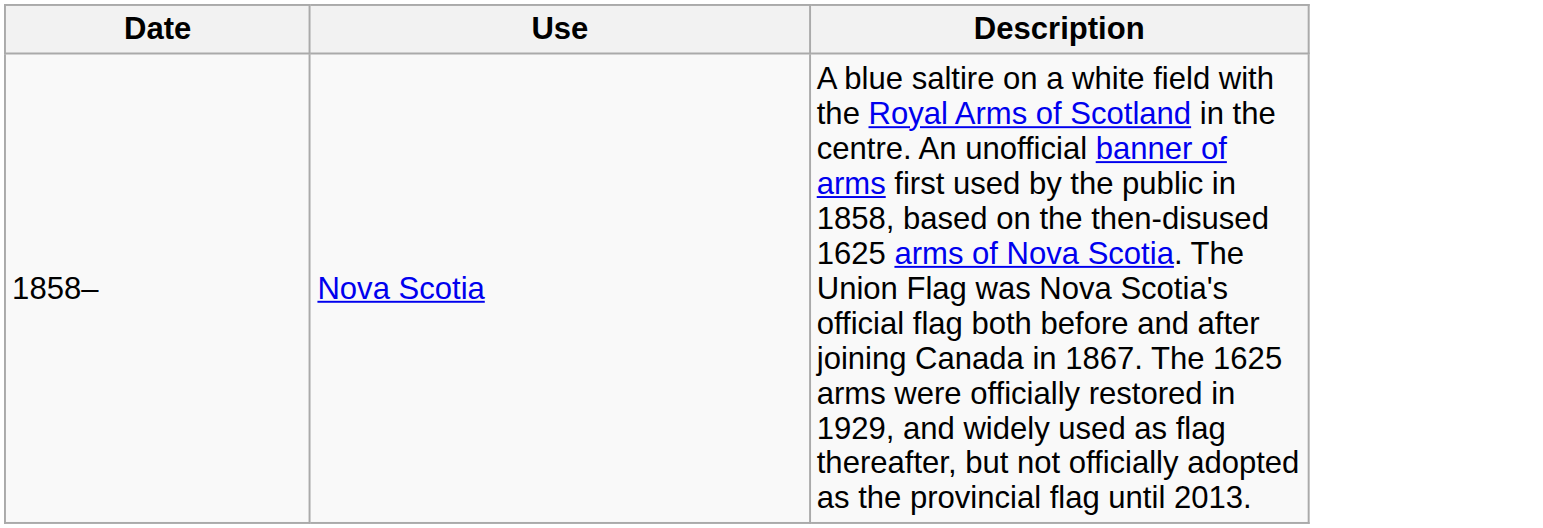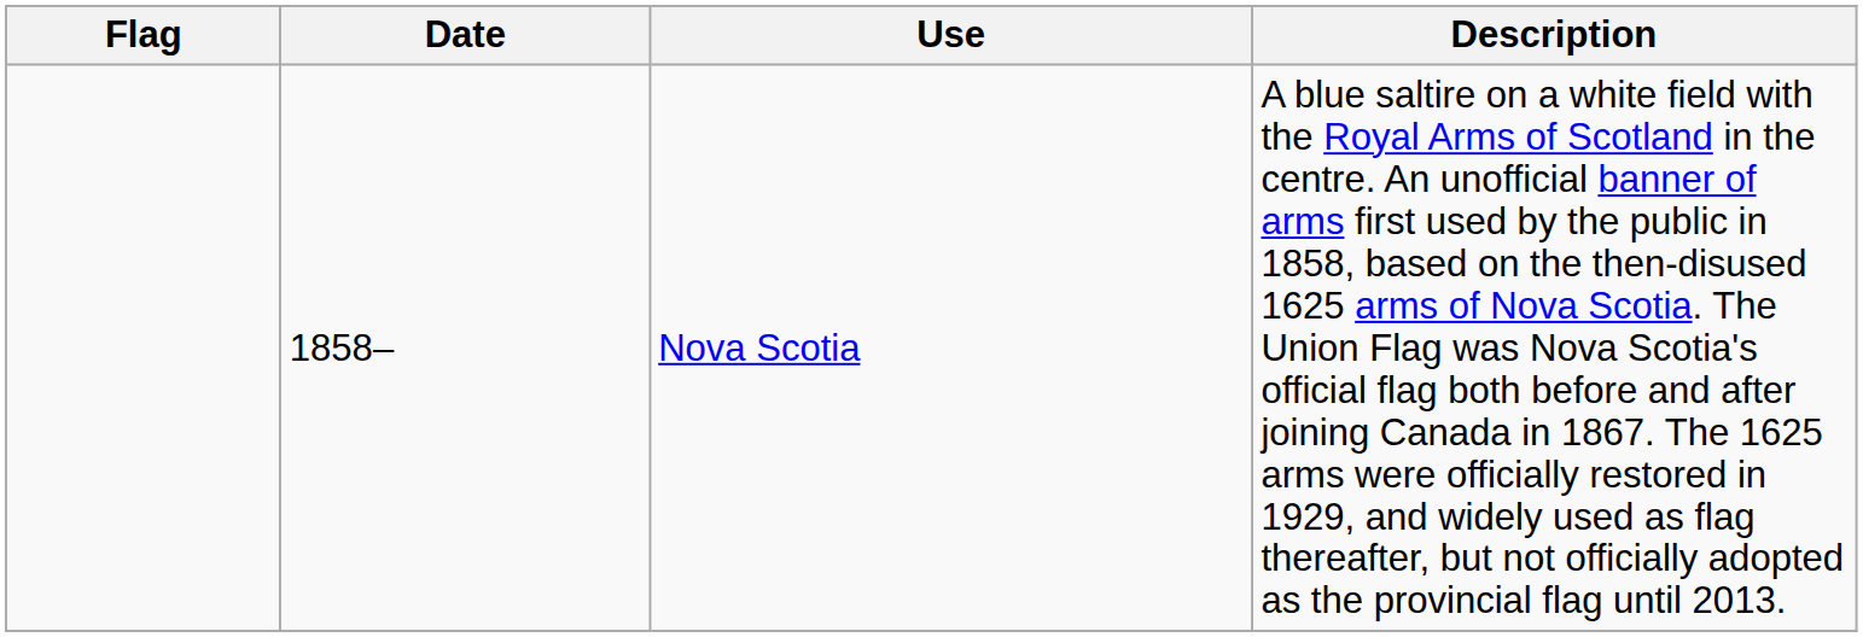+ column: Flag
